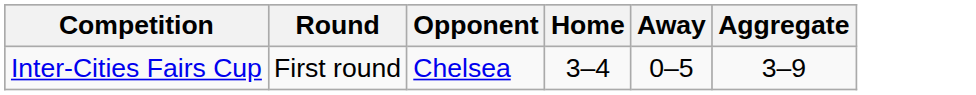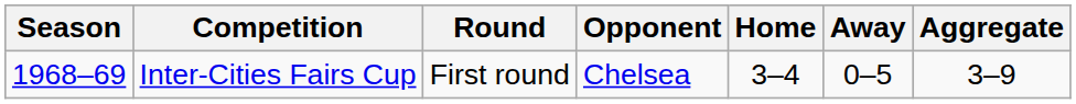+ column: Season | 1968–69
